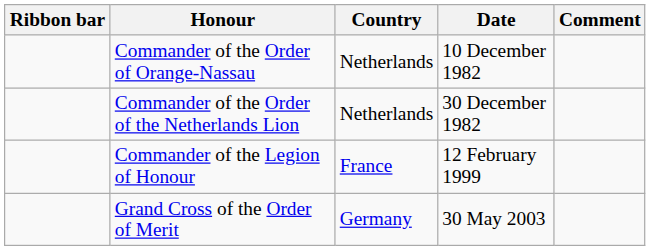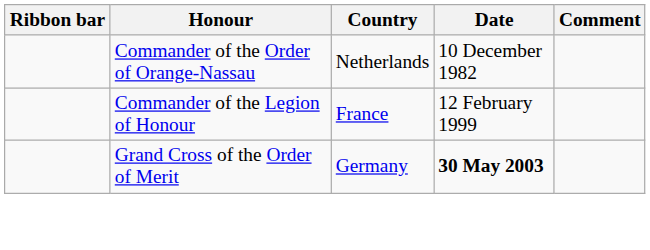- row: Commander of the Order of the Netherlands Lion | Netherlands | 30 December 1982
Grand Cross of the Order of Merit | Date: normal -> bold
